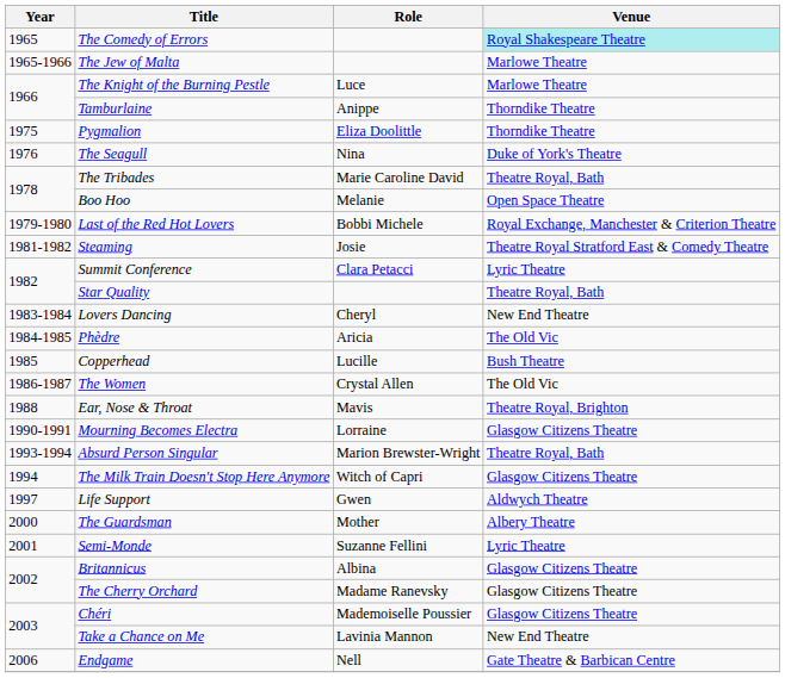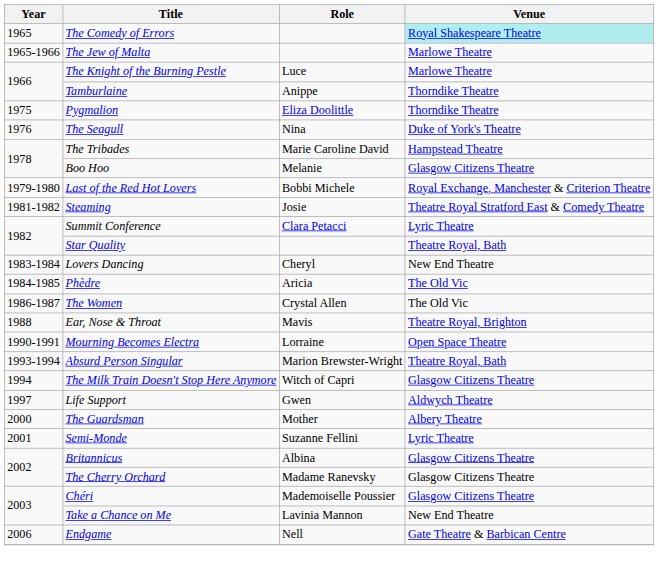The Tribades | Venue: Theatre Royal, Bath -> Hampstead Theatre
Boo Hoo | Venue: Open Space Theatre -> Glasgow Citizens Theatre
- row: 1985 | Copperhead | Lucille | Bush Theatre
Mourning Becomes Electra | Venue: Glasgow Citizens Theatre -> Open Space Theatre
